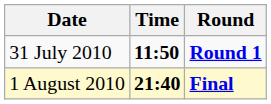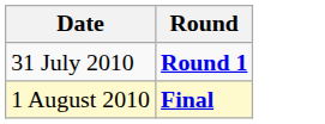- column: Time | 11:50 | 21:40
